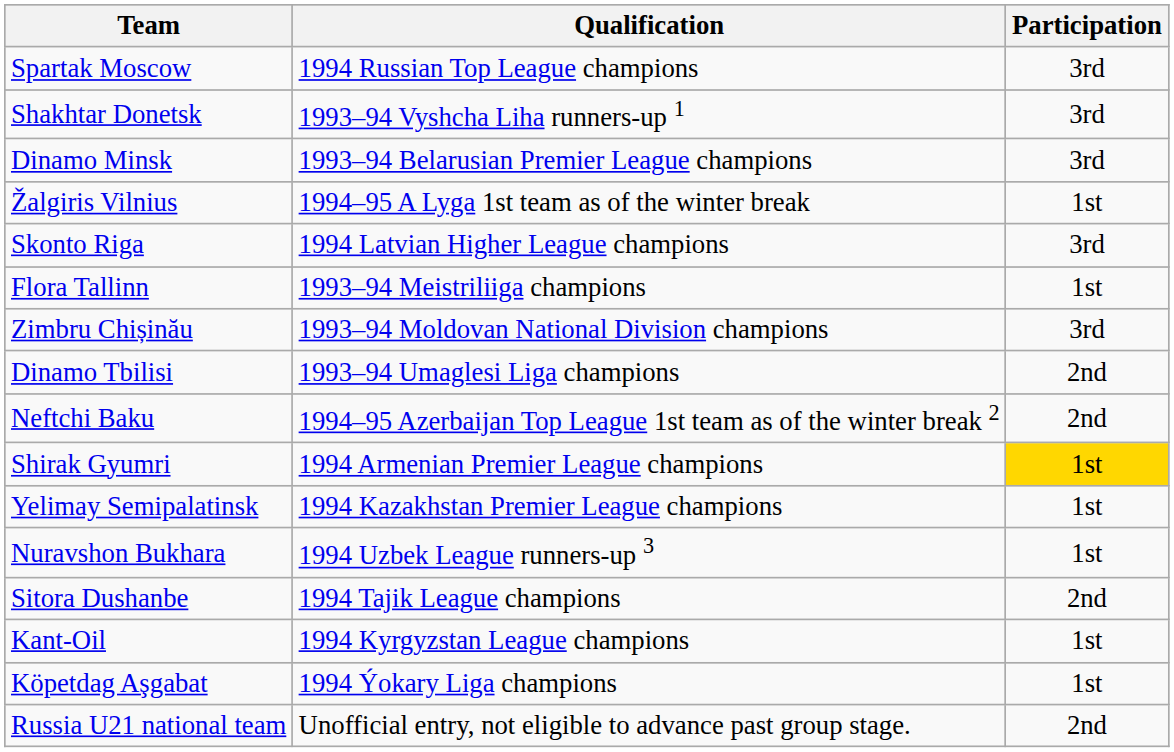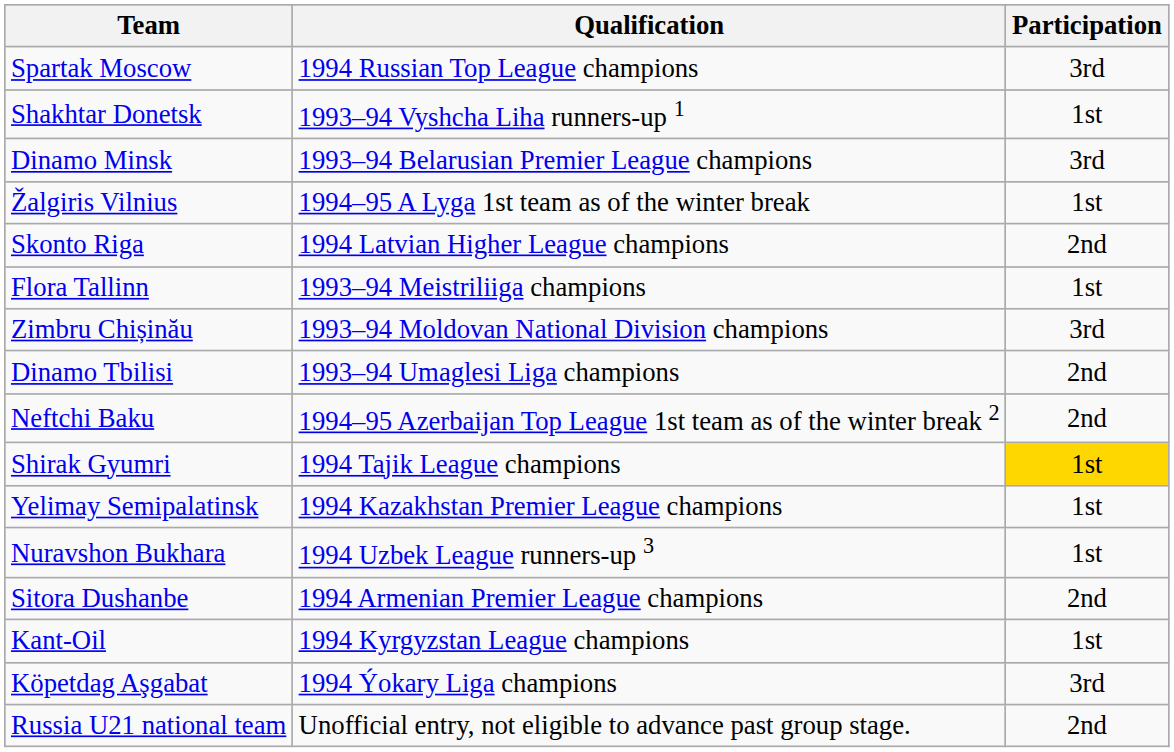Shakhtar Donetsk | Participation: 3rd -> 1st
Skonto Riga | Participation: 3rd -> 2nd
Shirak Gyumri | Qualification: 1994 Armenian Premier League champions -> 1994 Tajik League champions
Sitora Dushanbe | Qualification: 1994 Tajik League champions -> 1994 Armenian Premier League champions
Köpetdag Aşgabat | Participation: 1st -> 3rd
